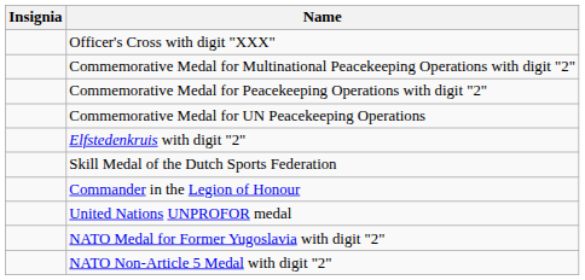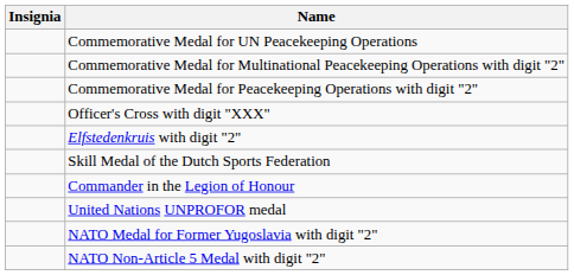rows swapped: Commemorative Medal for UN Peacekeeping Operations <-> Officer's Cross with digit "XXX"
